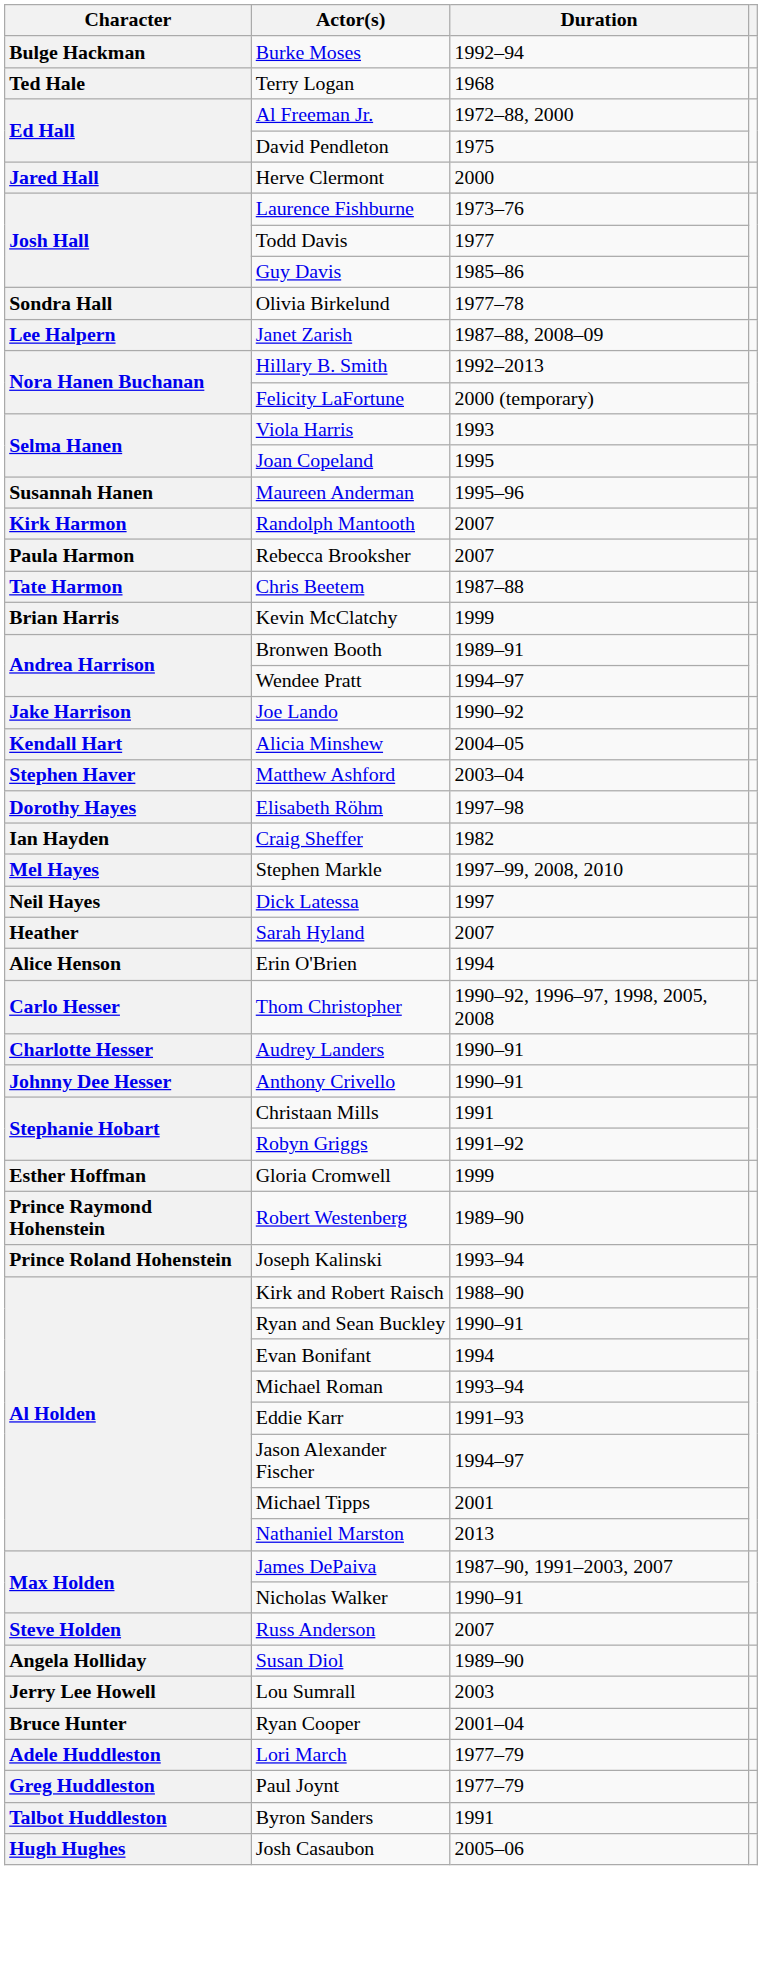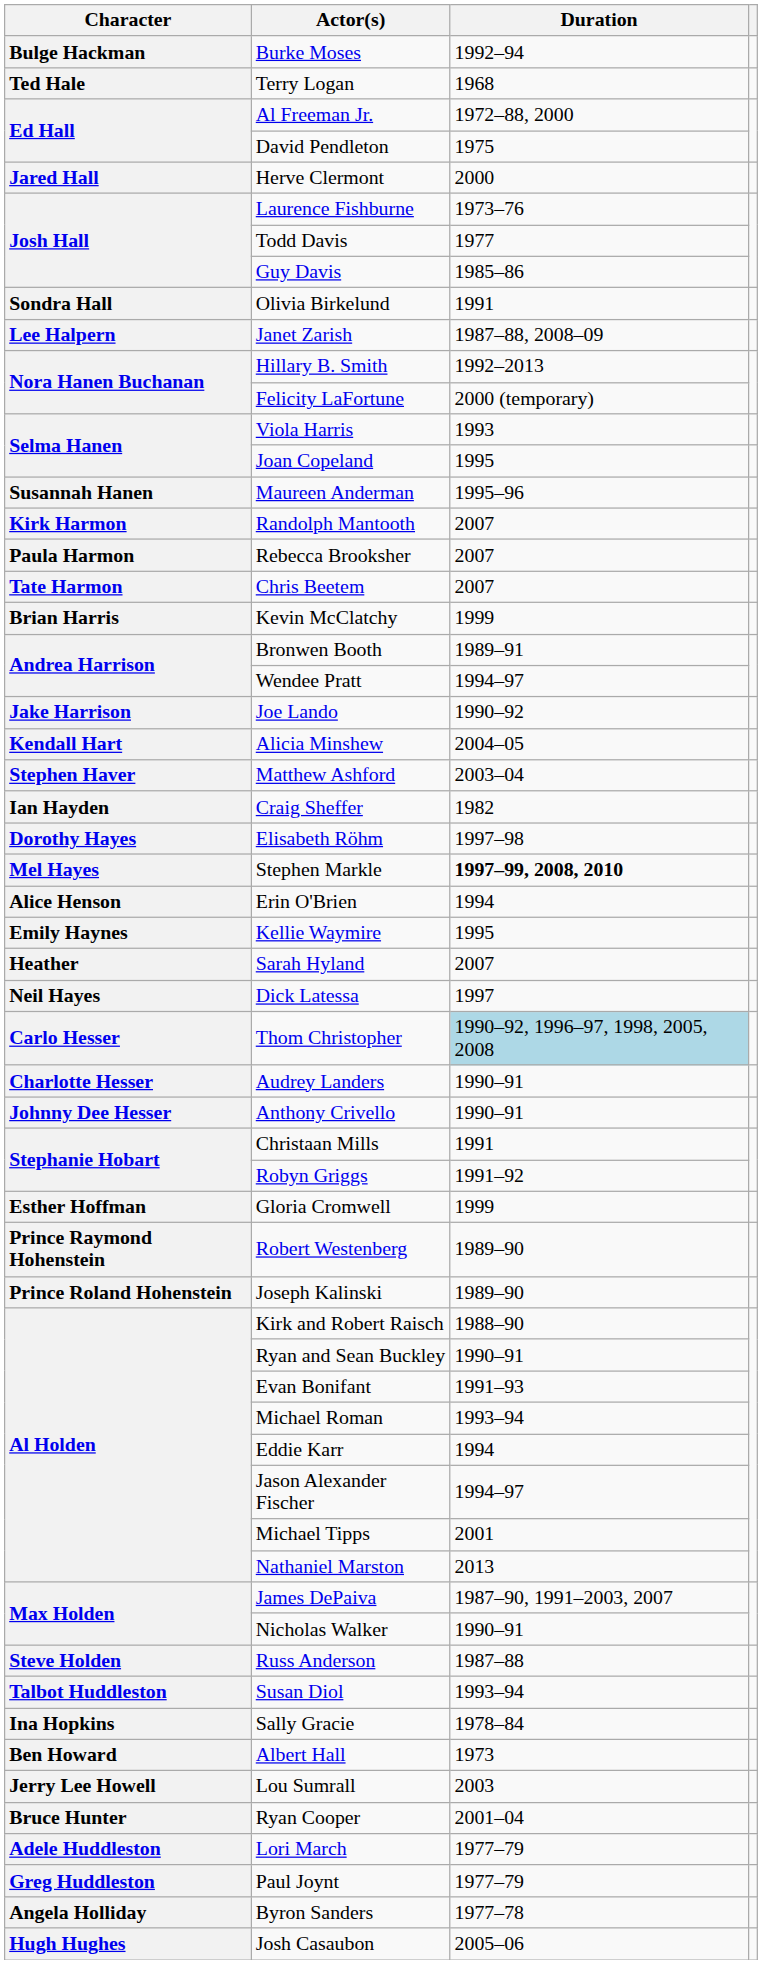Olivia Birkelund | Duration: 1977–78 -> 1991
Chris Beetem | Duration: 1987–88 -> 2007
rows swapped: Craig Sheffer <-> Elisabeth Röhm
Stephen Markle | Duration: normal -> bold
rows swapped: Dick Latessa <-> Erin O'Brien
+ row: Emily Haynes | Kellie Waymire | 1995
Thom Christopher | Duration: no background -> lightblue background
Joseph Kalinski | Duration: 1993–94 -> 1989–90
Evan Bonifant | Duration: 1994 -> 1991–93
Eddie Karr | Duration: 1991–93 -> 1994
Russ Anderson | Duration: 2007 -> 1987–88
Susan Diol | Character: Angela Holliday -> Talbot Huddleston
Susan Diol | Duration: 1989–90 -> 1993–94
+ row: Ina Hopkins | Sally Gracie | 1978–84
+ row: Ben Howard | Albert Hall | 1973
Byron Sanders | Character: Talbot Huddleston -> Angela Holliday
Byron Sanders | Duration: 1991 -> 1977–78
